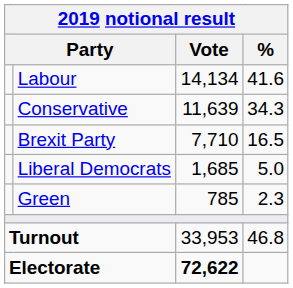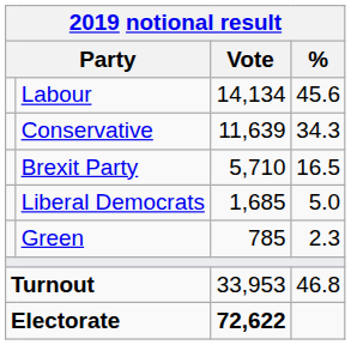Labour | %: 41.6 -> 45.6
Brexit Party | Vote: 7,710 -> 5,710
